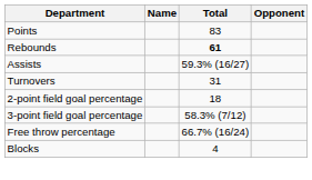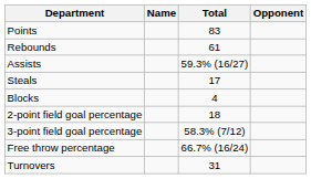Rebounds | Total: bold -> normal
+ row: Steals | 17
rows swapped: Blocks <-> Turnovers
